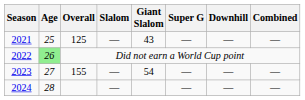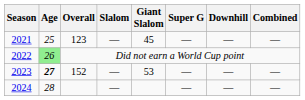2021 | Overall: 125 -> 123
2021 | Giant Slalom: 43 -> 45
2023 | Age: normal -> bold
2023 | Overall: 155 -> 152
2023 | Giant Slalom: 54 -> 53
